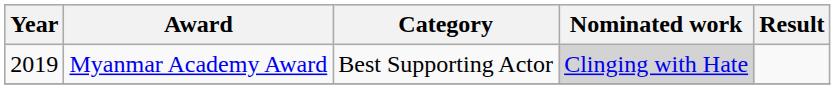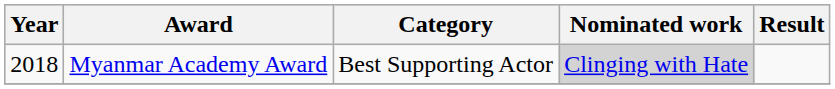Myanmar Academy Award | Year: 2019 -> 2018
